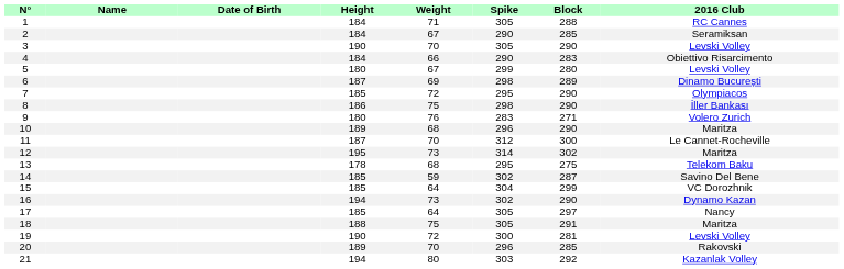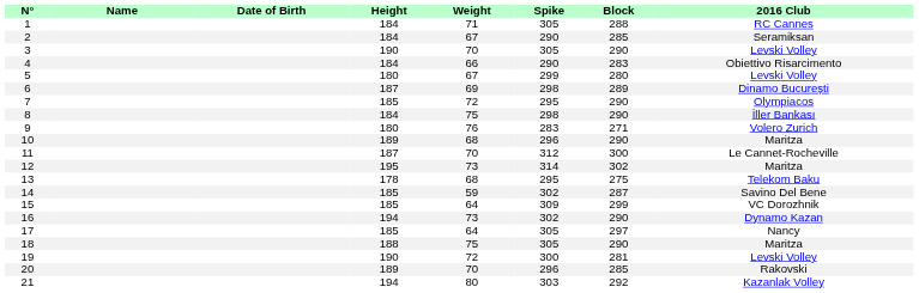8 | Height: 186 -> 184
15 | Spike: 304 -> 309
18 | Block: 291 -> 290
